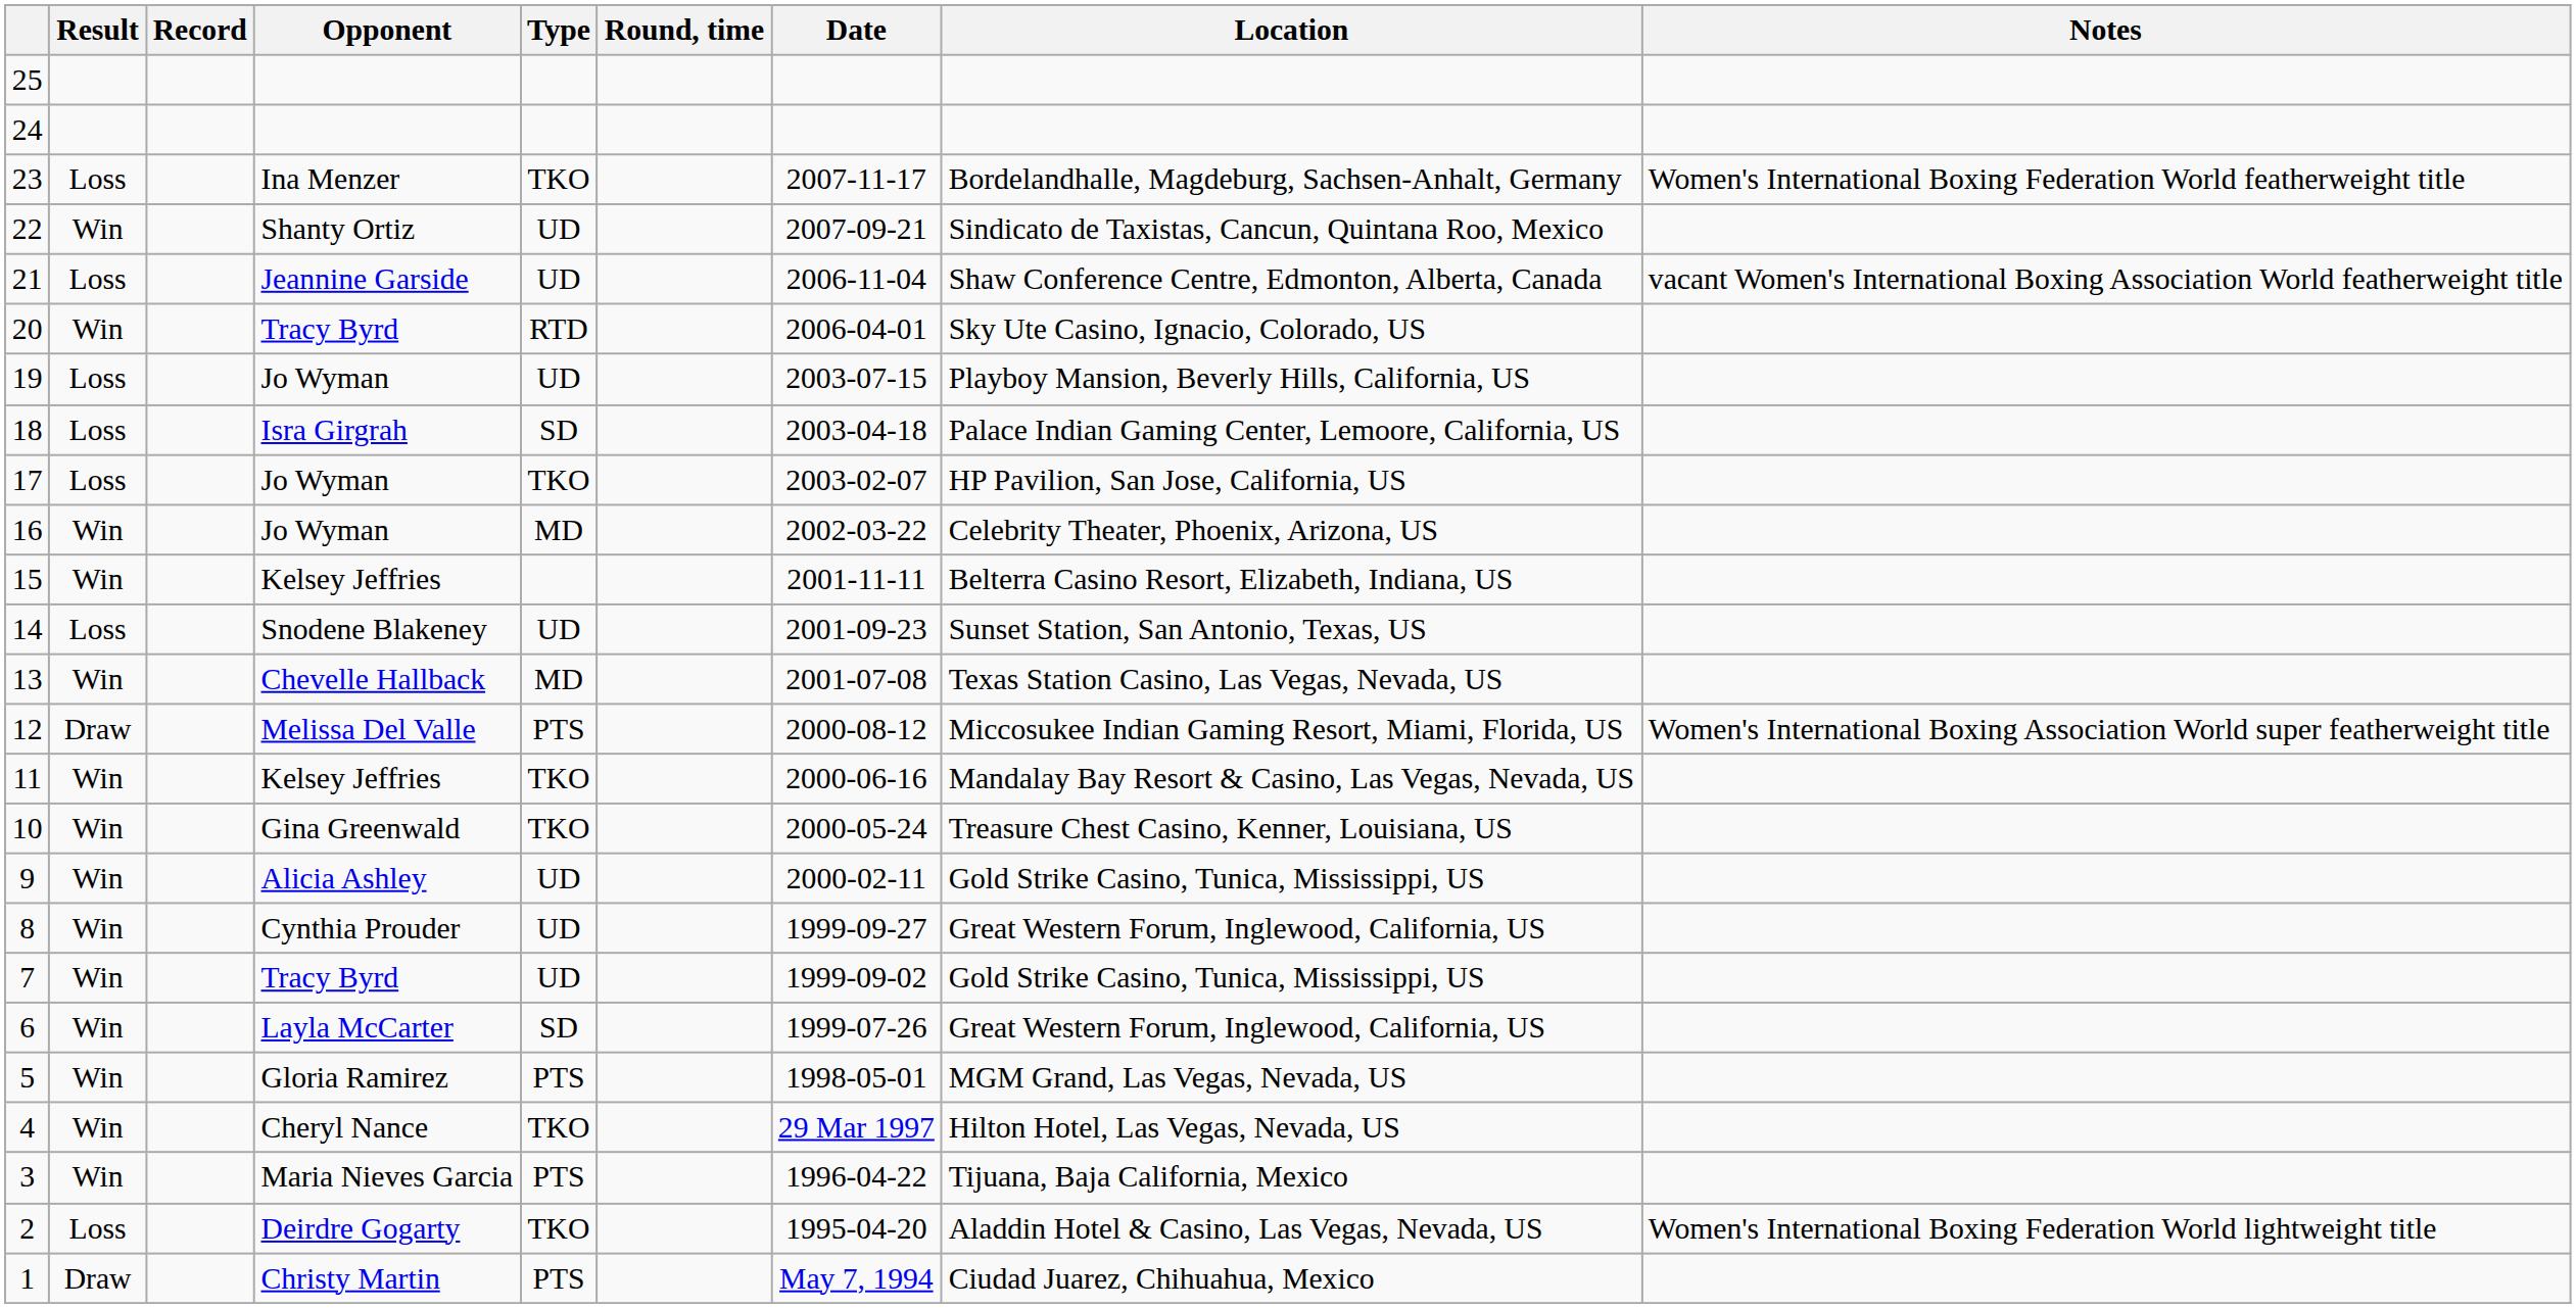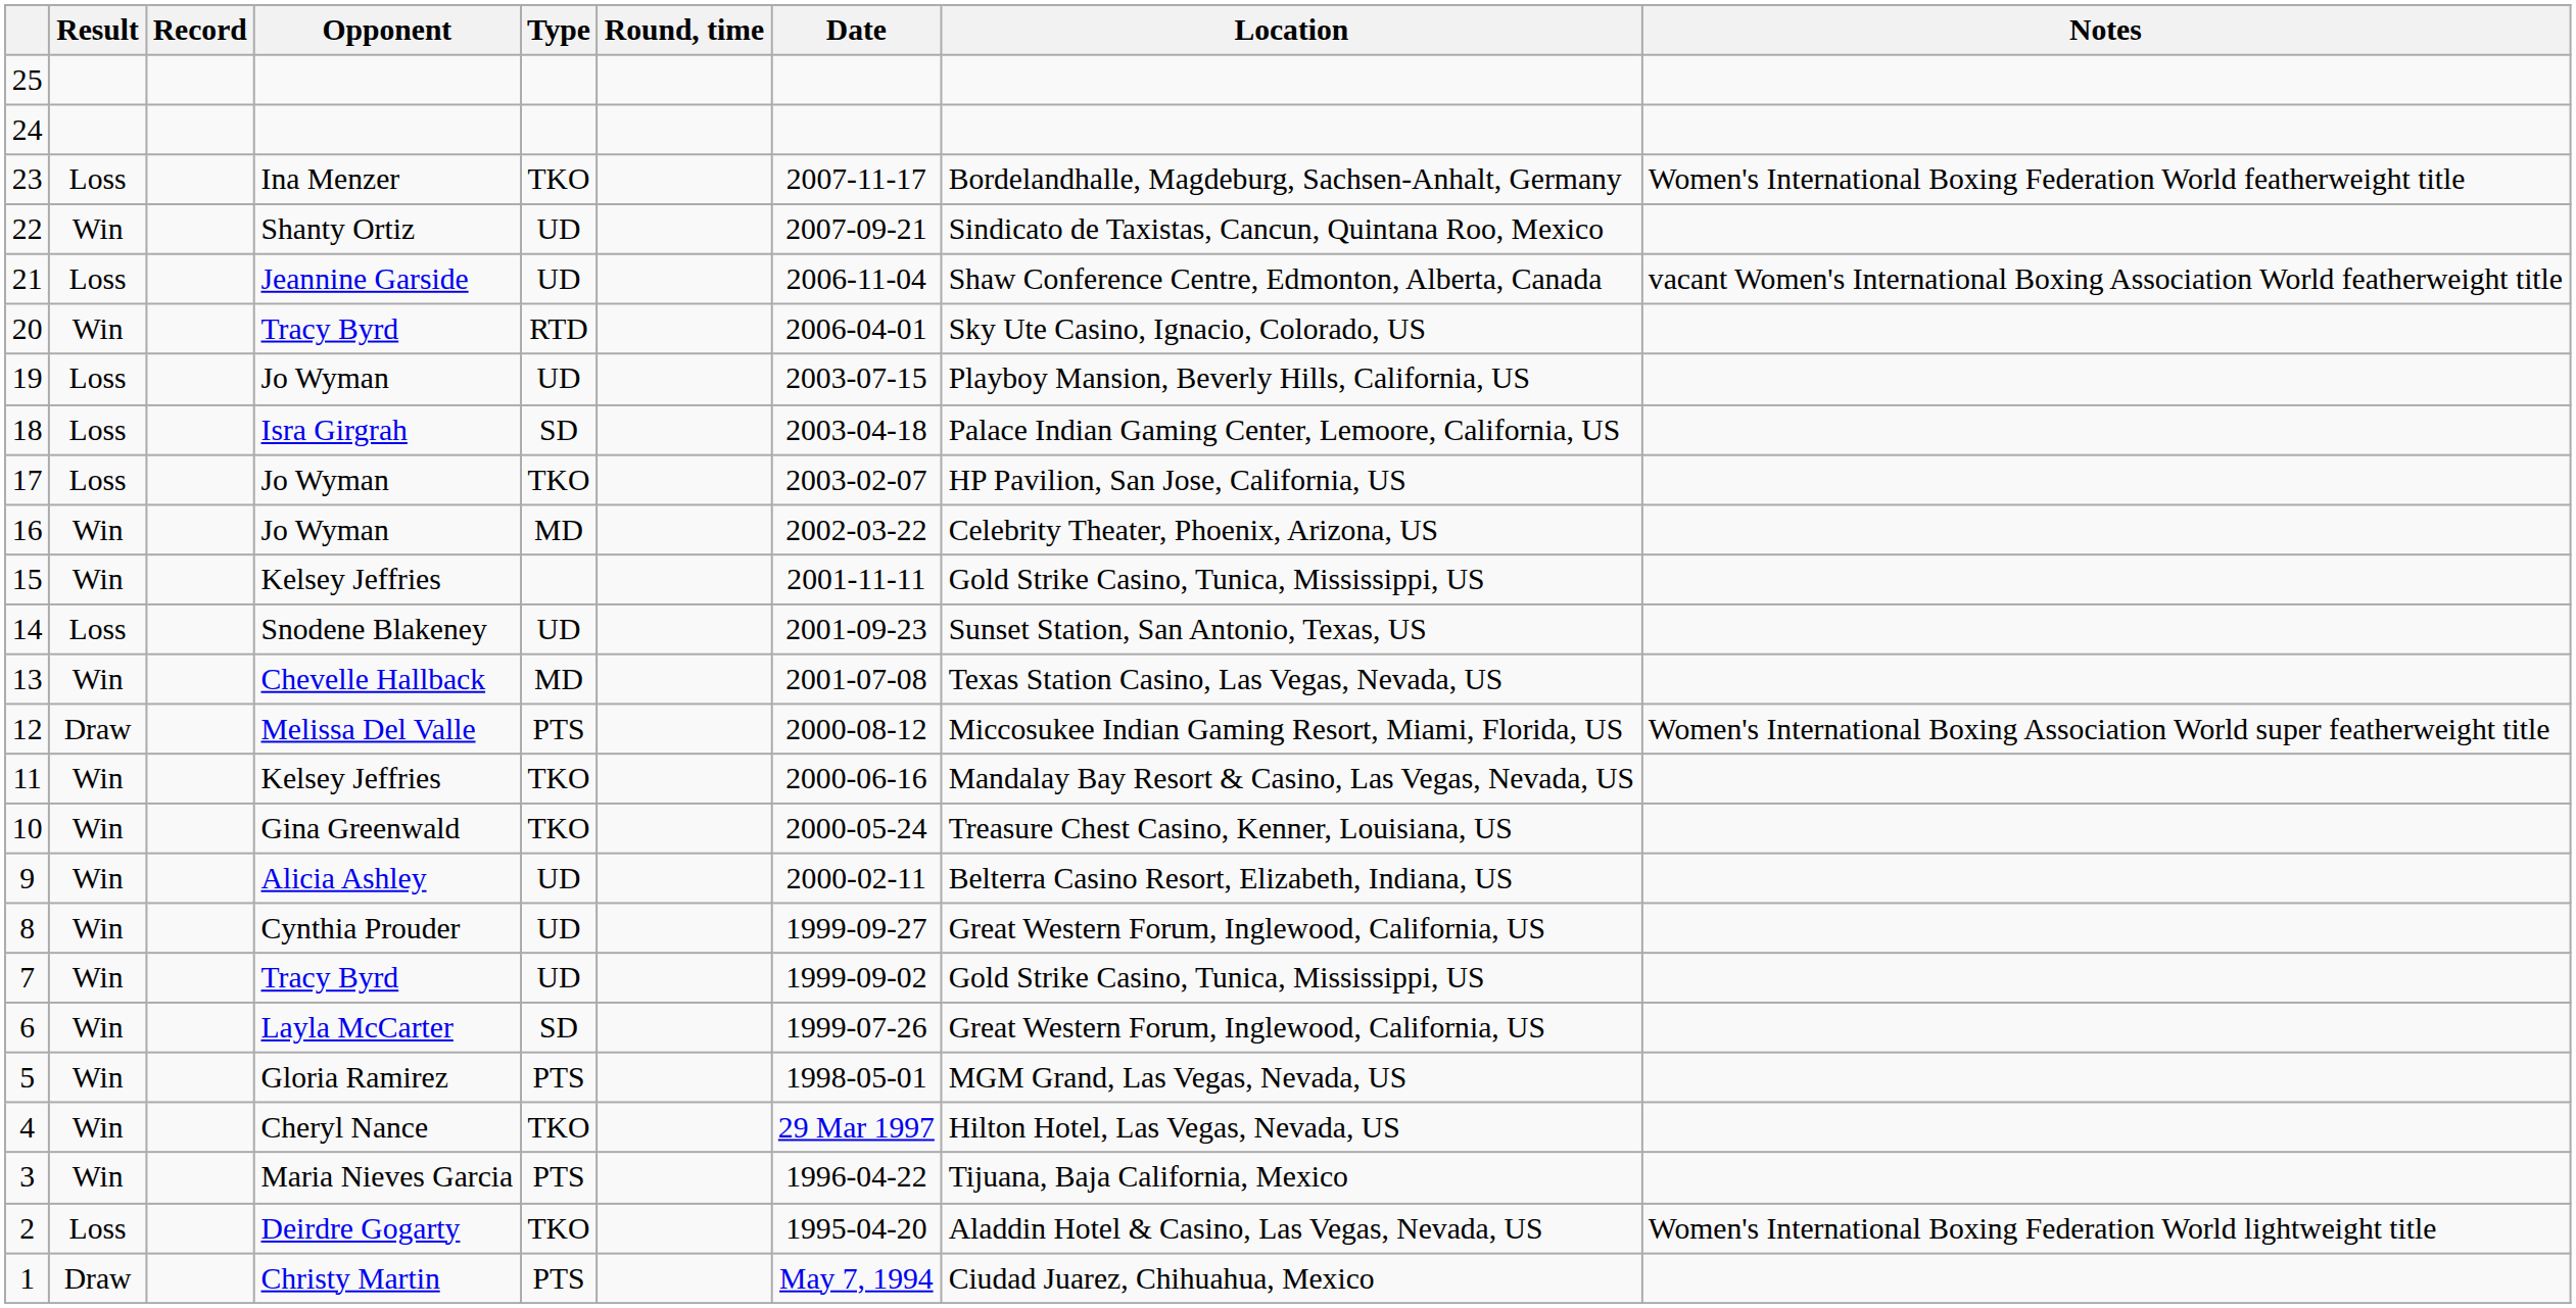15 | Location: Belterra Casino Resort, Elizabeth, Indiana, US -> Gold Strike Casino, Tunica, Mississippi, US
9 | Location: Gold Strike Casino, Tunica, Mississippi, US -> Belterra Casino Resort, Elizabeth, Indiana, US
